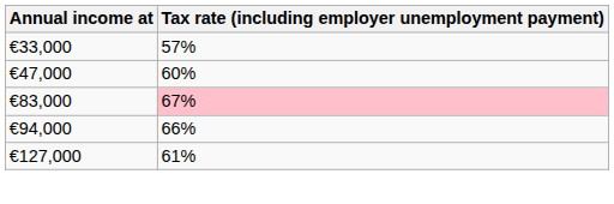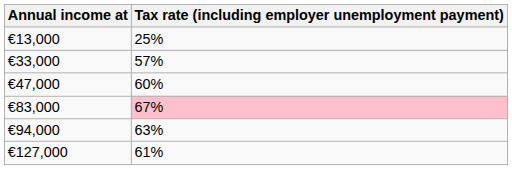+ row: €13,000 | 25%
€94,000 | Tax rate (including employer unemployment payment): 66% -> 63%
